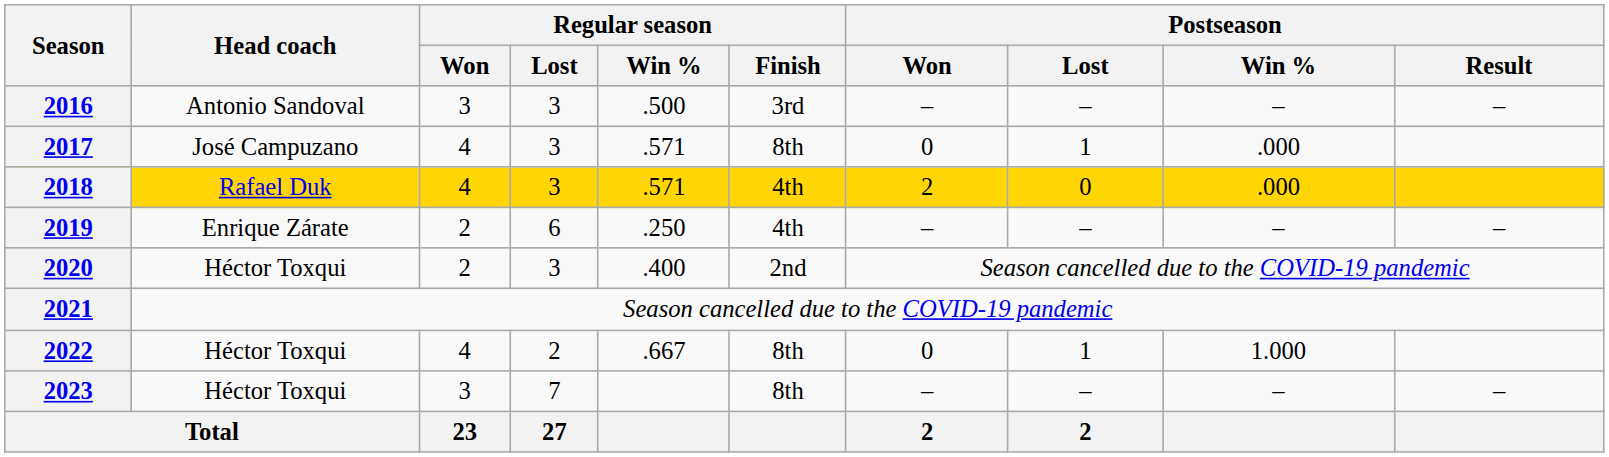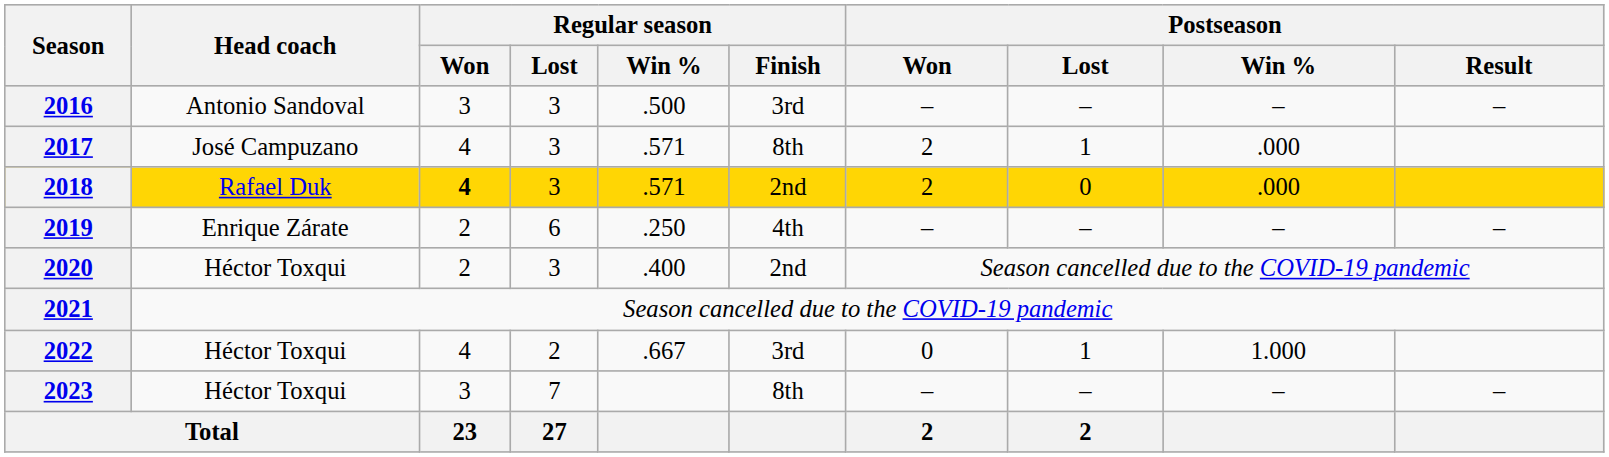2017 | Postseason / Won: 0 -> 2
2018 | Regular season / Won: normal -> bold
2018 | Regular season / Finish: 4th -> 2nd
2022 | Regular season / Finish: 8th -> 3rd
